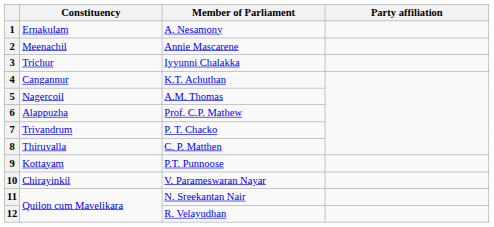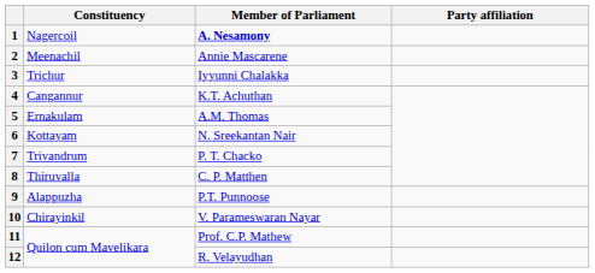1 | Constituency: Ernakulam -> Nagercoil
1 | Member of Parliament: normal -> bold
5 | Constituency: Nagercoil -> Ernakulam
6 | Constituency: Alappuzha -> Kottayam
6 | Member of Parliament: Prof. C.P. Mathew -> N. Sreekantan Nair
9 | Constituency: Kottayam -> Alappuzha
11 | Member of Parliament: N. Sreekantan Nair -> Prof. C.P. Mathew
